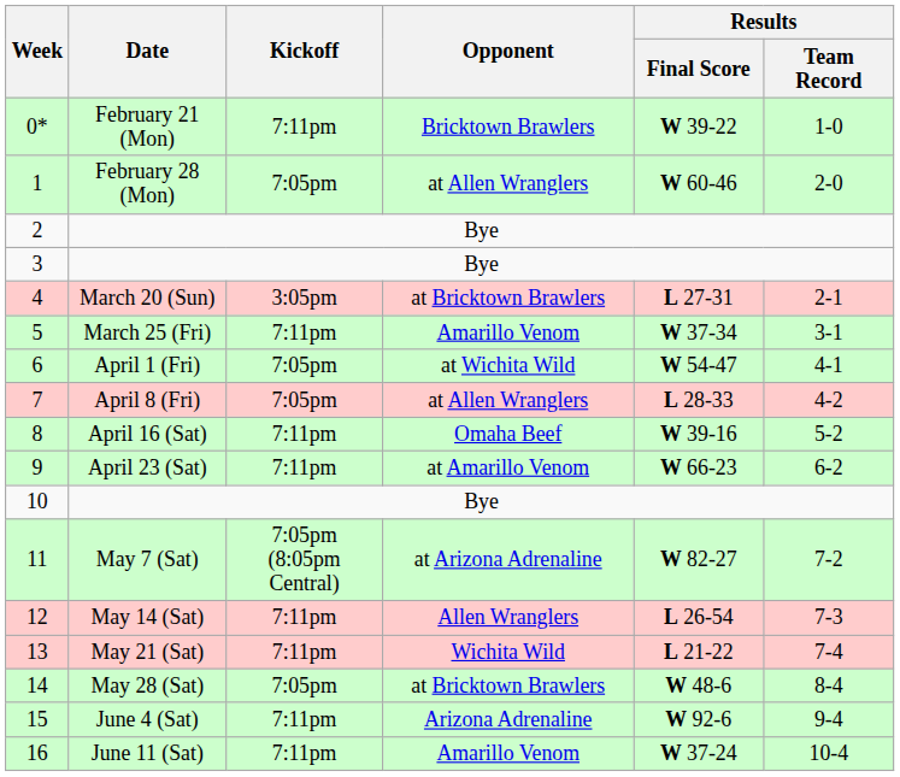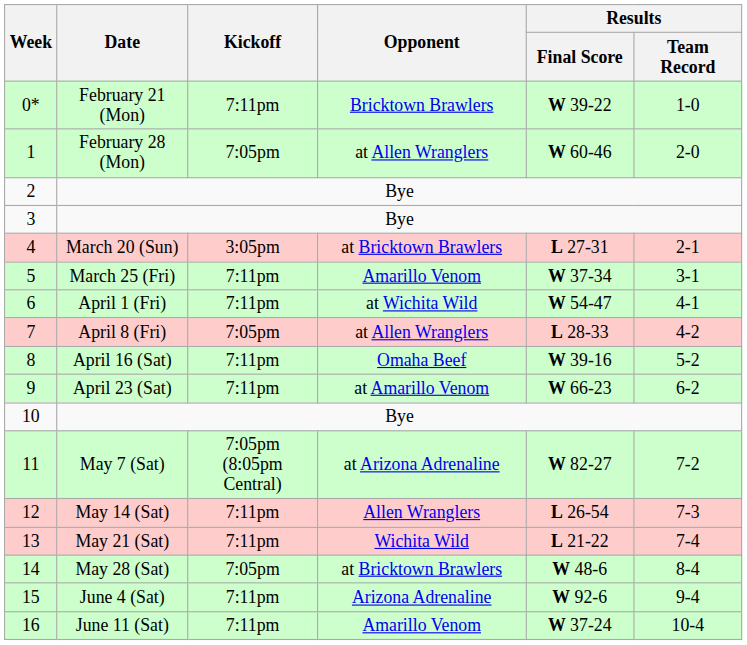6 | Kickoff: 7:05pm -> 7:11pm
